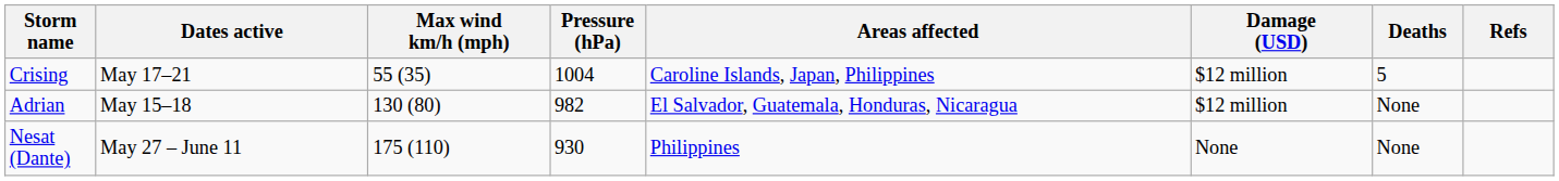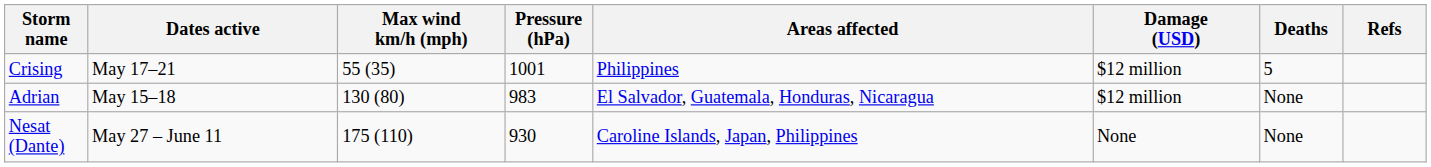Crising | Pressure (hPa): 1004 -> 1001
Crising | Areas affected: Caroline Islands, Japan, Philippines -> Philippines
Adrian | Pressure (hPa): 982 -> 983
Nesat (Dante) | Areas affected: Philippines -> Caroline Islands, Japan, Philippines
